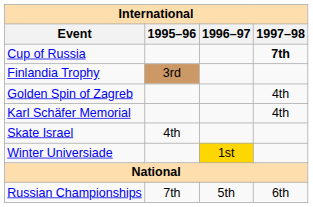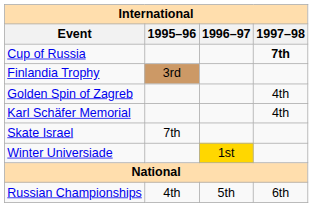Skate Israel | 1995–96: 4th -> 7th
Russian Championships | 1995–96: 7th -> 4th
